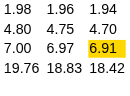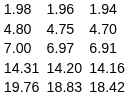7.00 | column 7: gold background -> no background
+ row: 14.31 | 14.20 | 14.16
